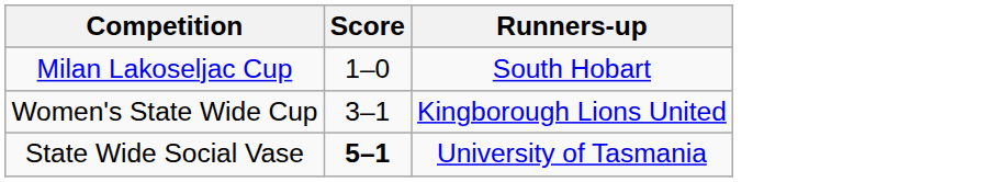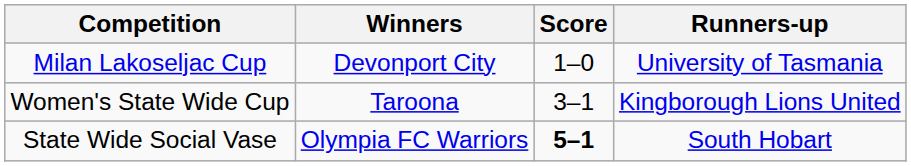+ column: Winners | Devonport City | Taroona | Olympia FC Warriors
Milan Lakoseljac Cup | Runners-up: South Hobart -> University of Tasmania
State Wide Social Vase | Runners-up: University of Tasmania -> South Hobart
